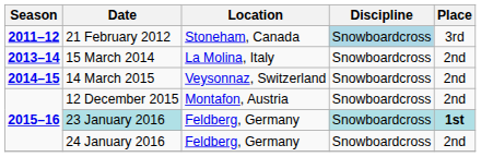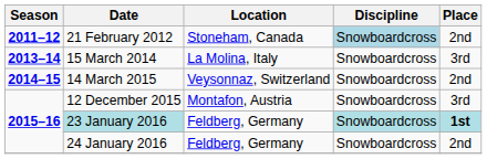21 February 2012 | Place: 3rd -> 2nd
15 March 2014 | Place: 2nd -> 3rd
12 December 2015 | Place: 2nd -> 3rd
